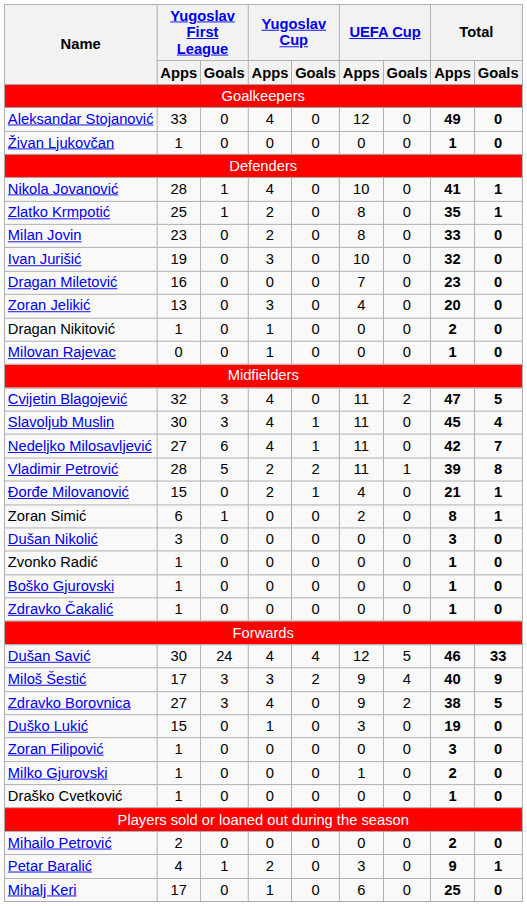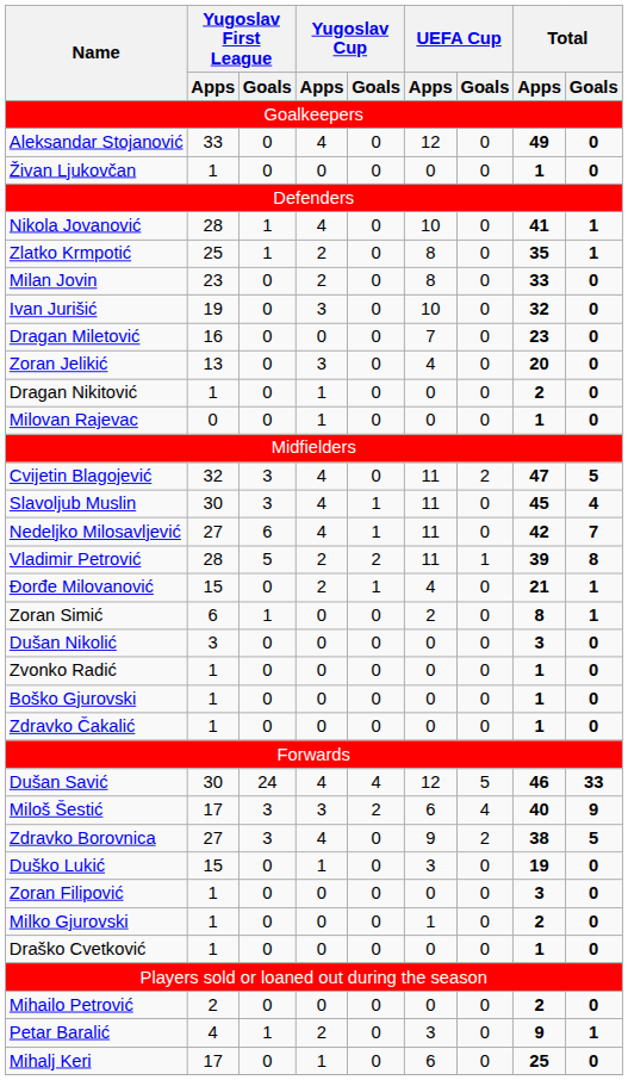Miloš Šestić | UEFA Cup / Apps: 9 -> 6
